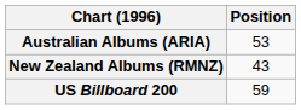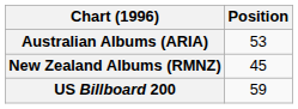New Zealand Albums (RMNZ) | Position: 43 -> 45
